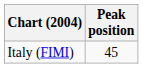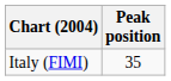Italy (FIMI) | Peak position: 45 -> 35
